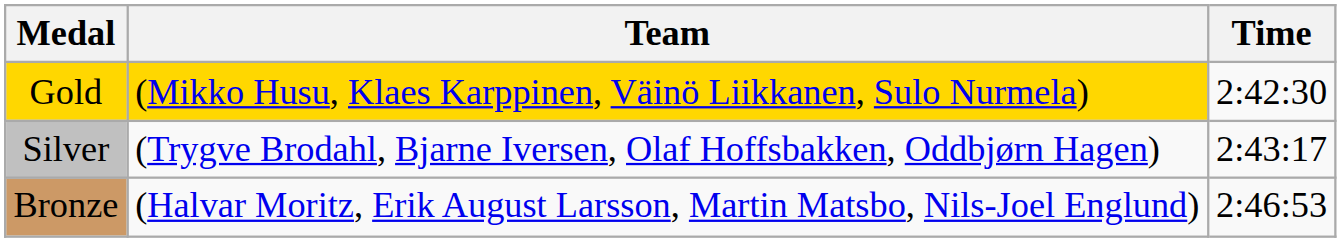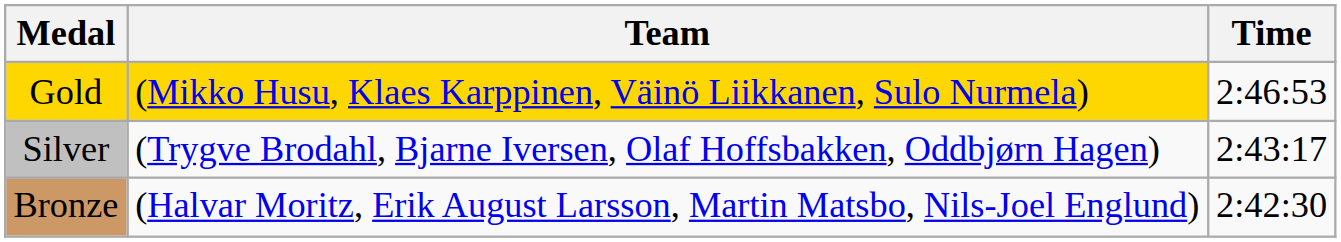Gold | Time: 2:42:30 -> 2:46:53
Bronze | Time: 2:46:53 -> 2:42:30
